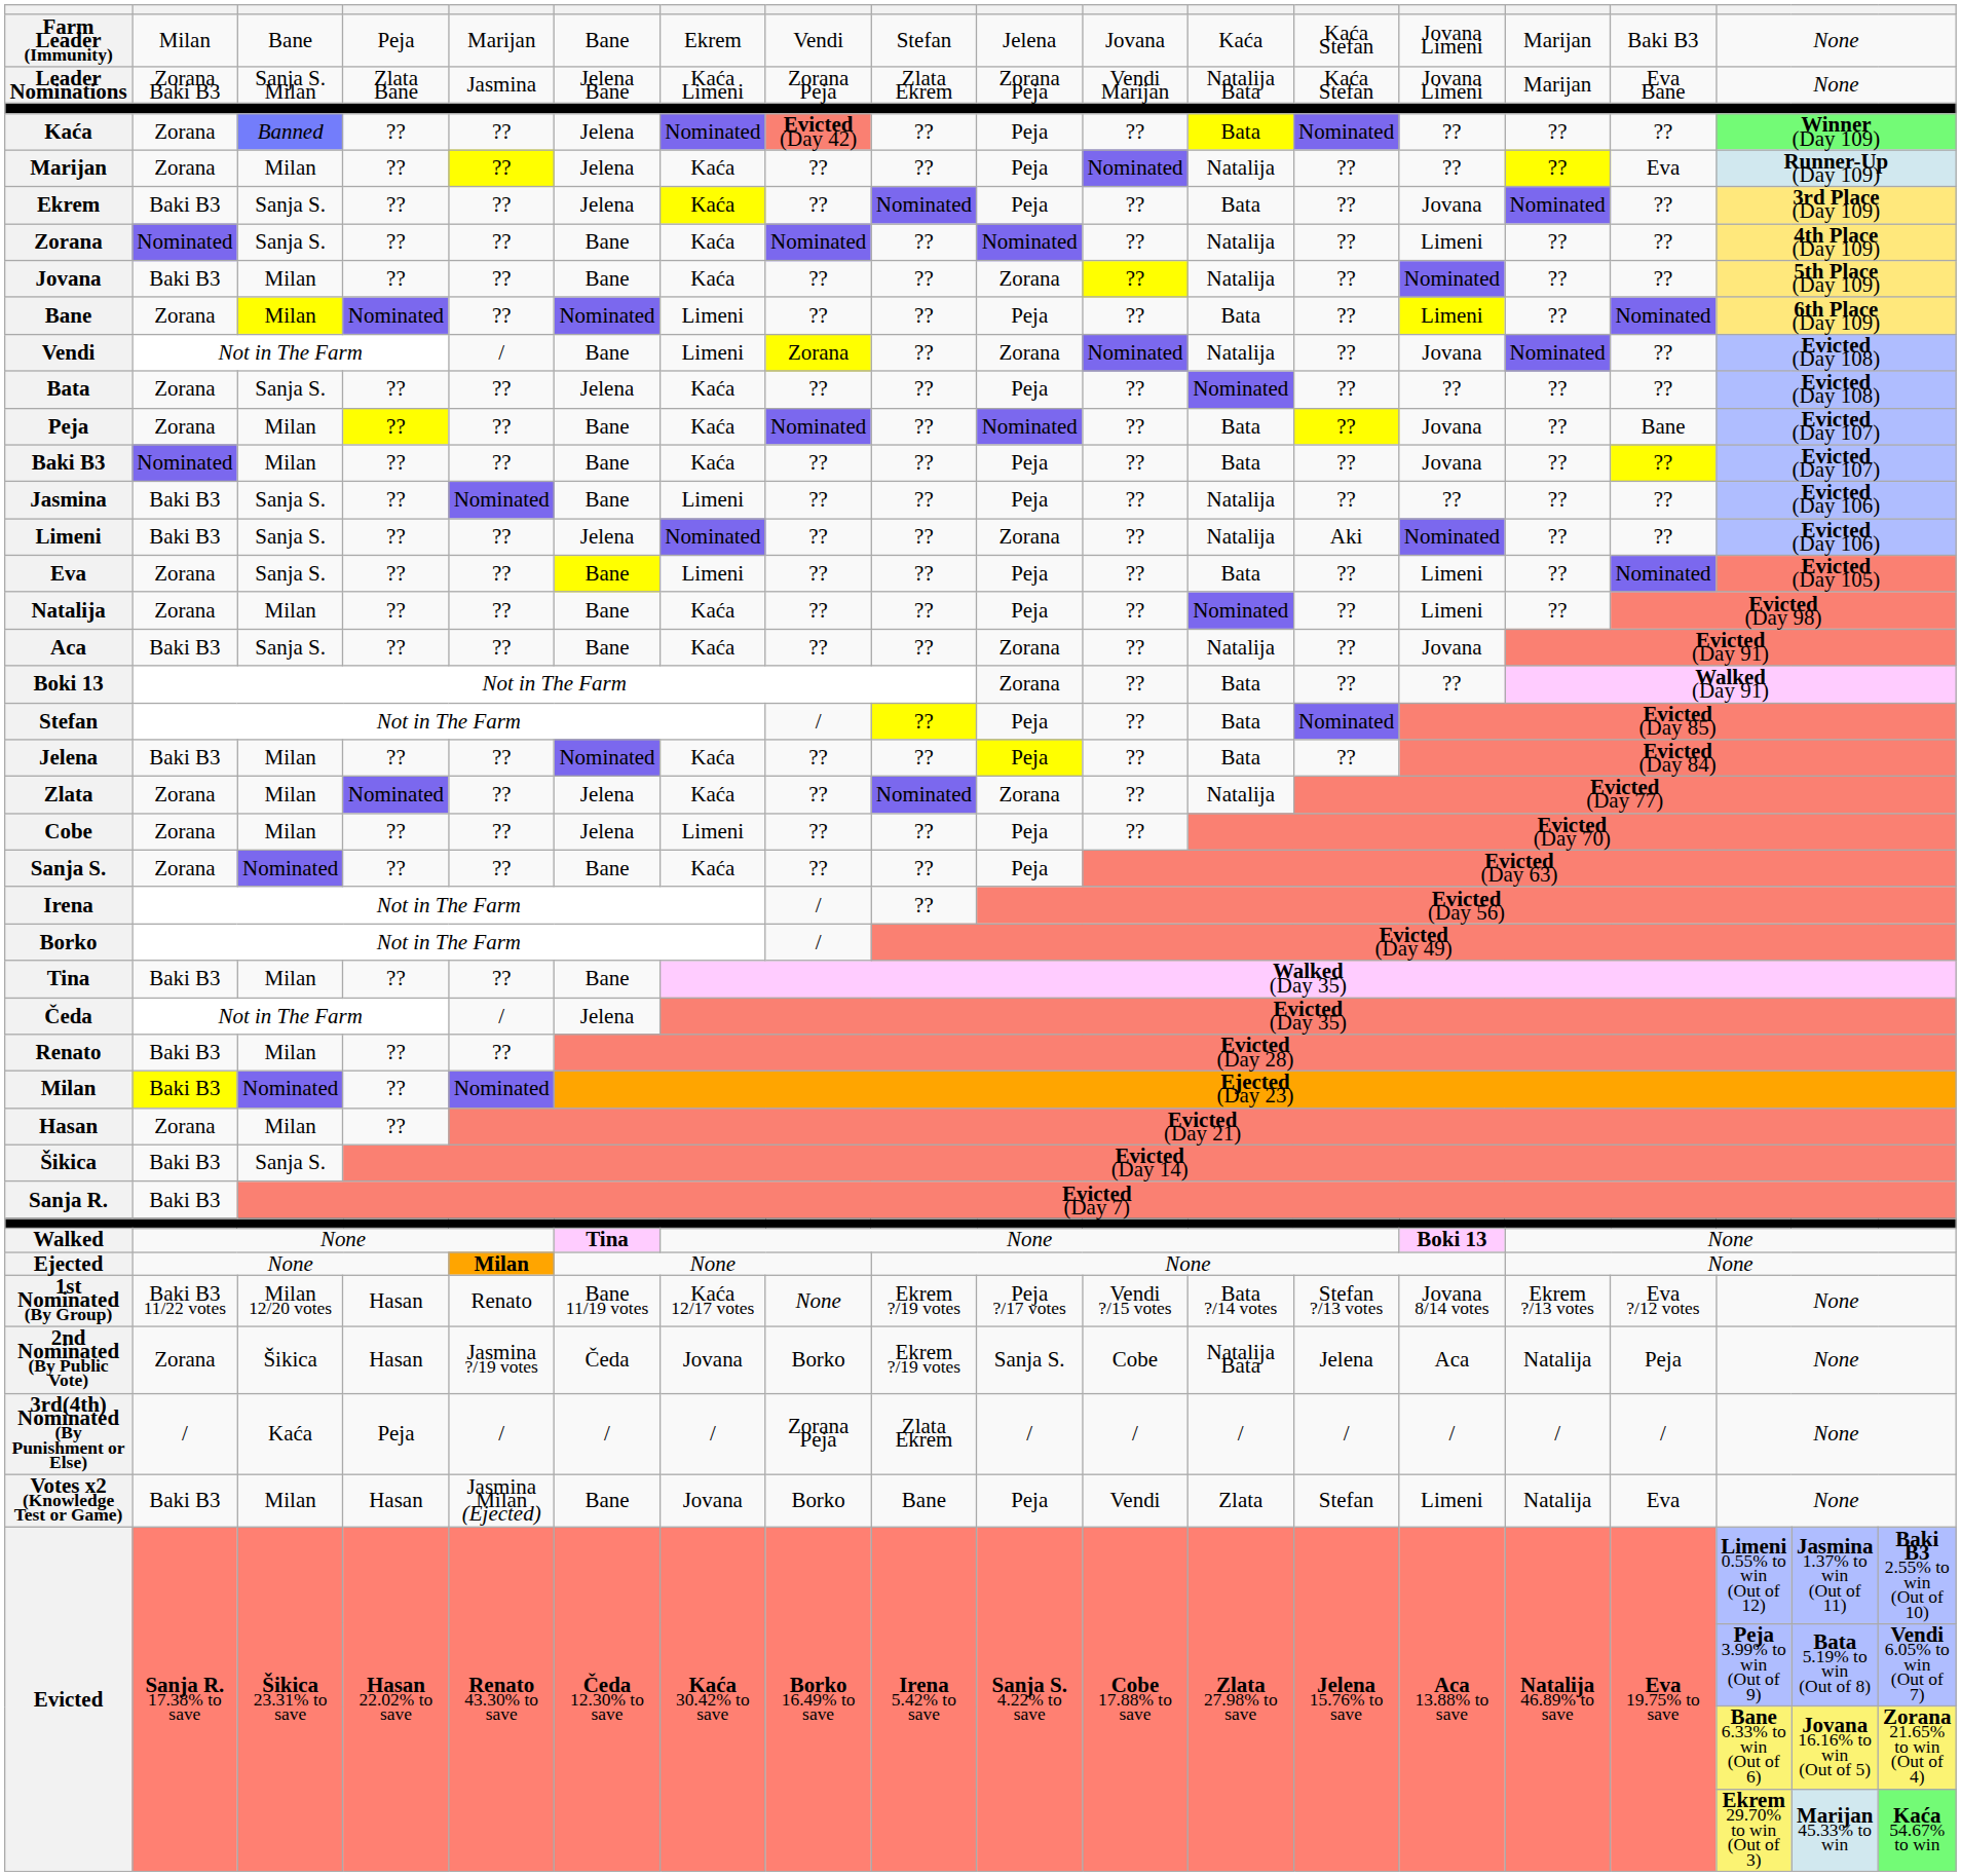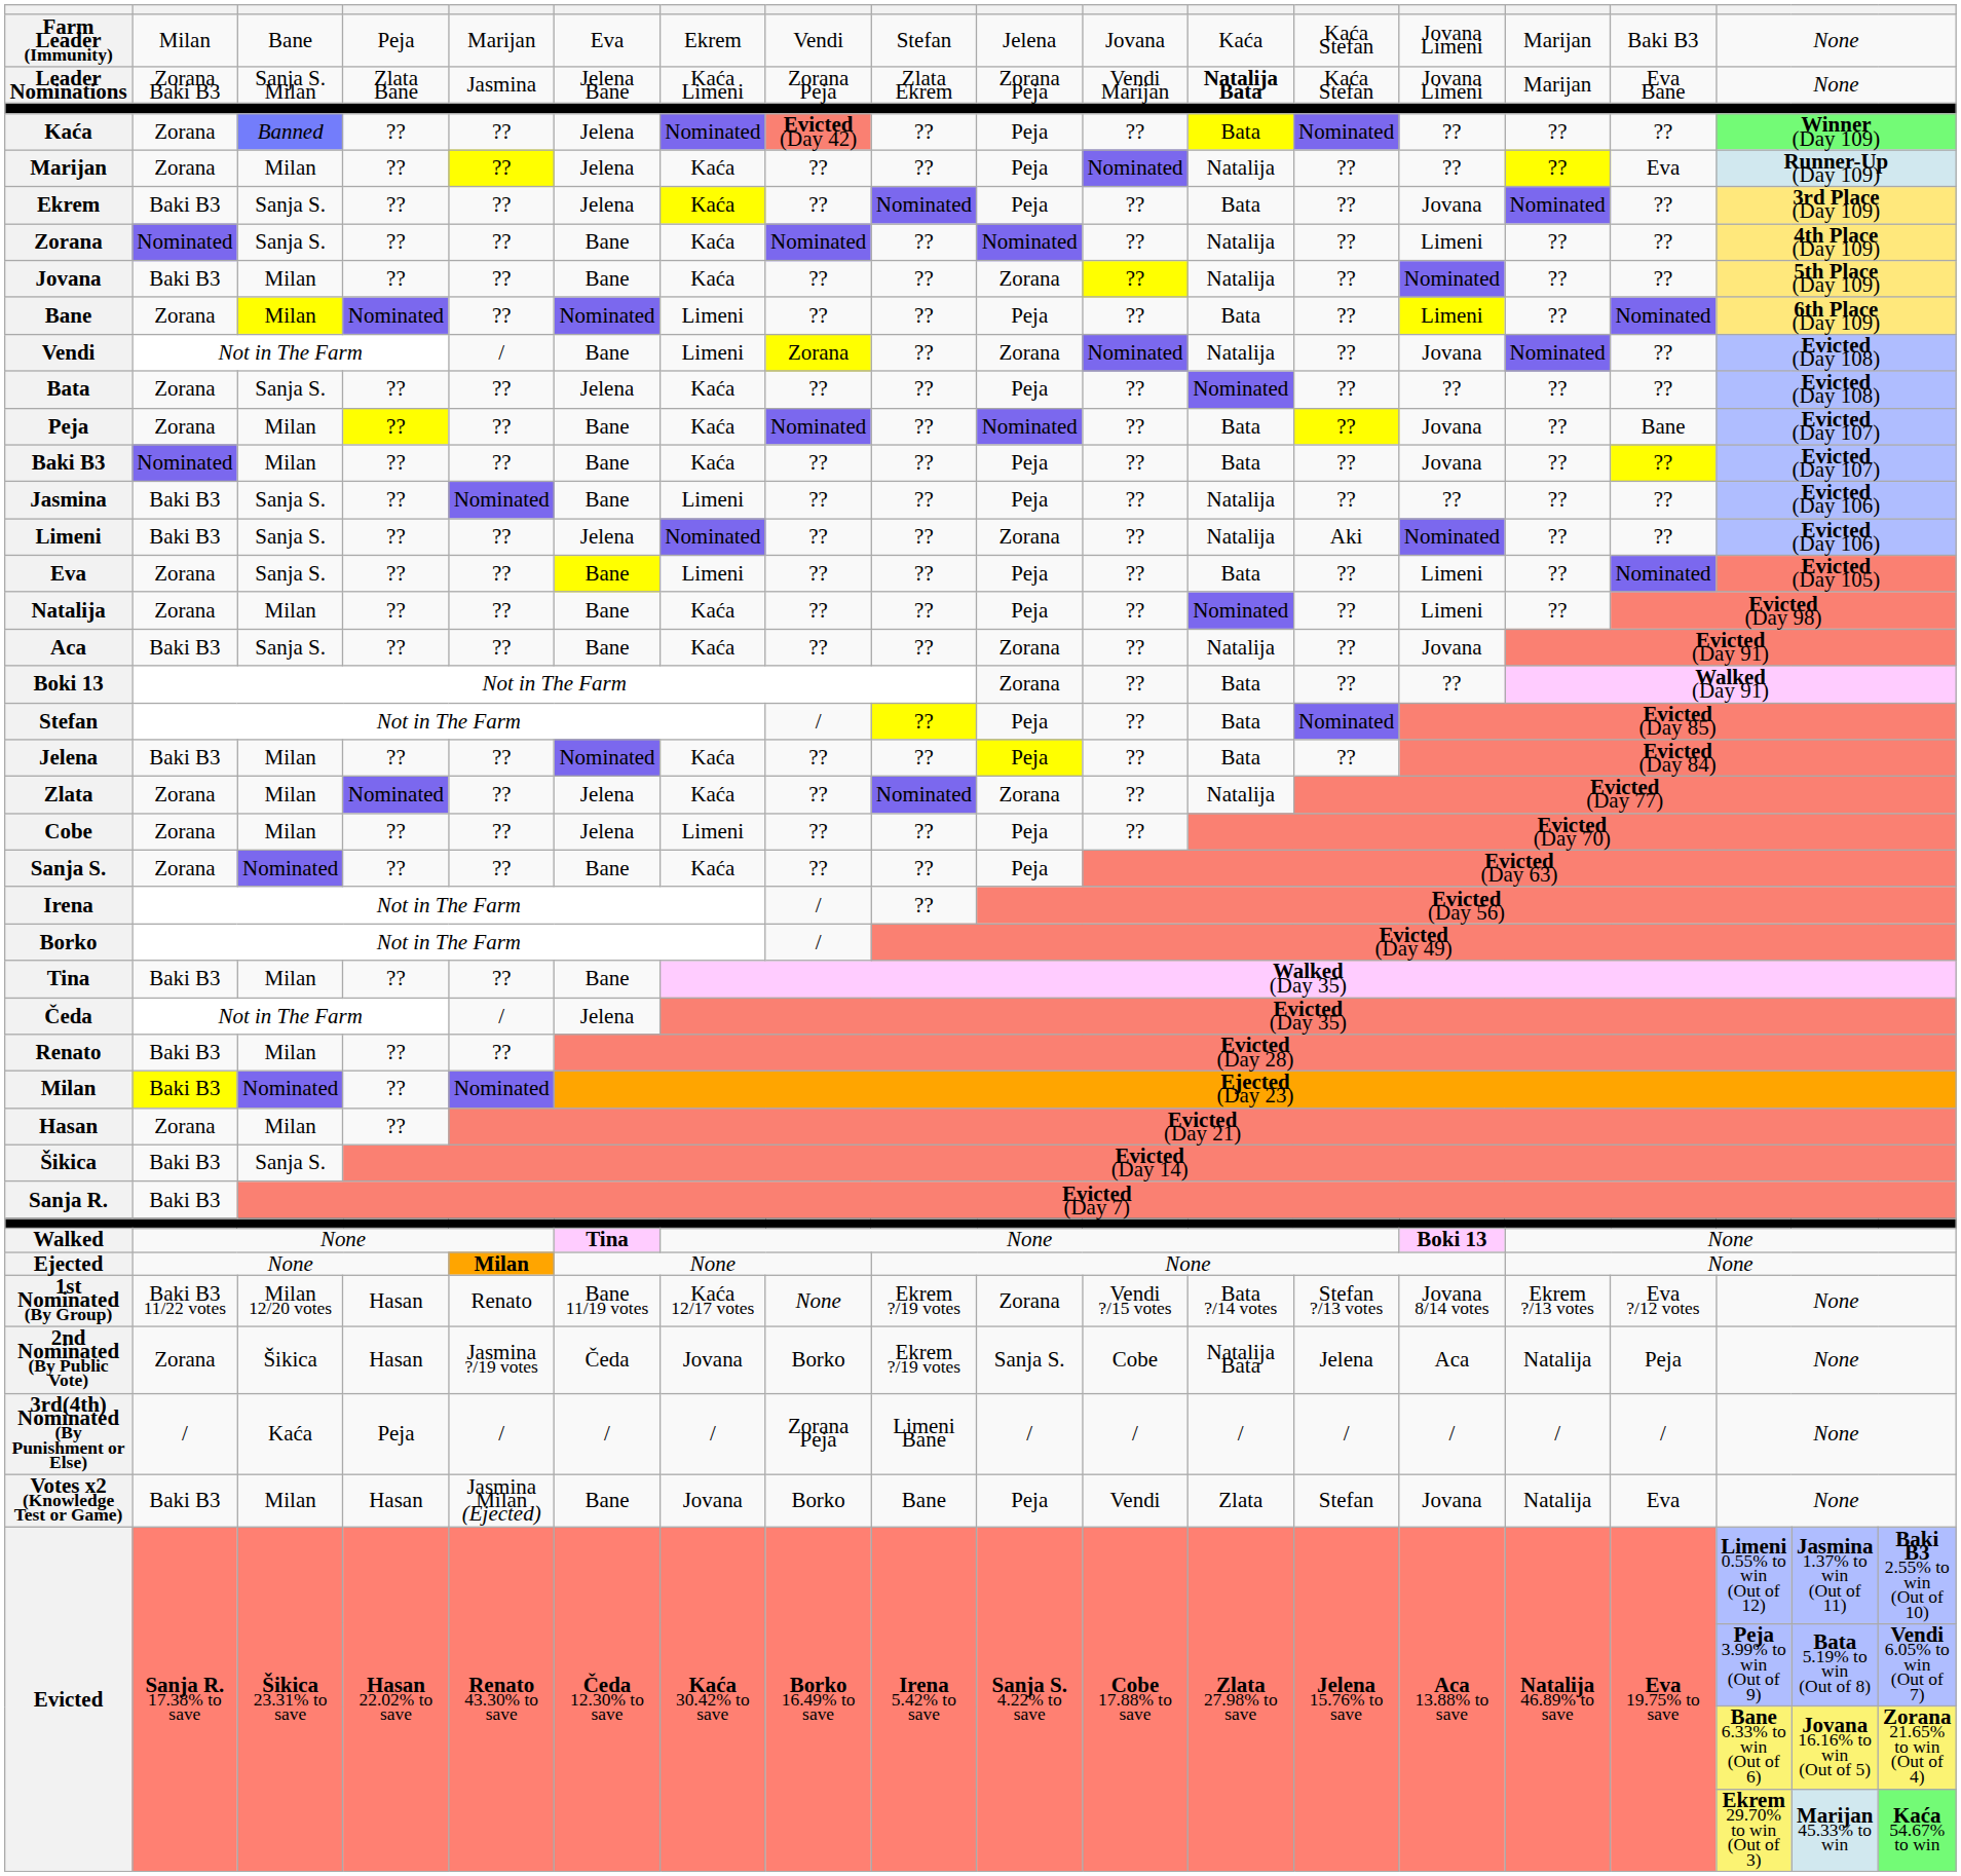Farm Leader (Immunity) | column 6: Bane -> Eva
Leader Nominations | column 12: normal -> bold
1st Nominated (By Group) | column 10: Peja ?/17 votes -> Zorana
3rd(4th) Nominated (By Punishment or Else) | column 9: Zlata Ekrem -> Limeni Bane
Votes x2 (Knowledge Test or Game) | column 14: Limeni -> Jovana
